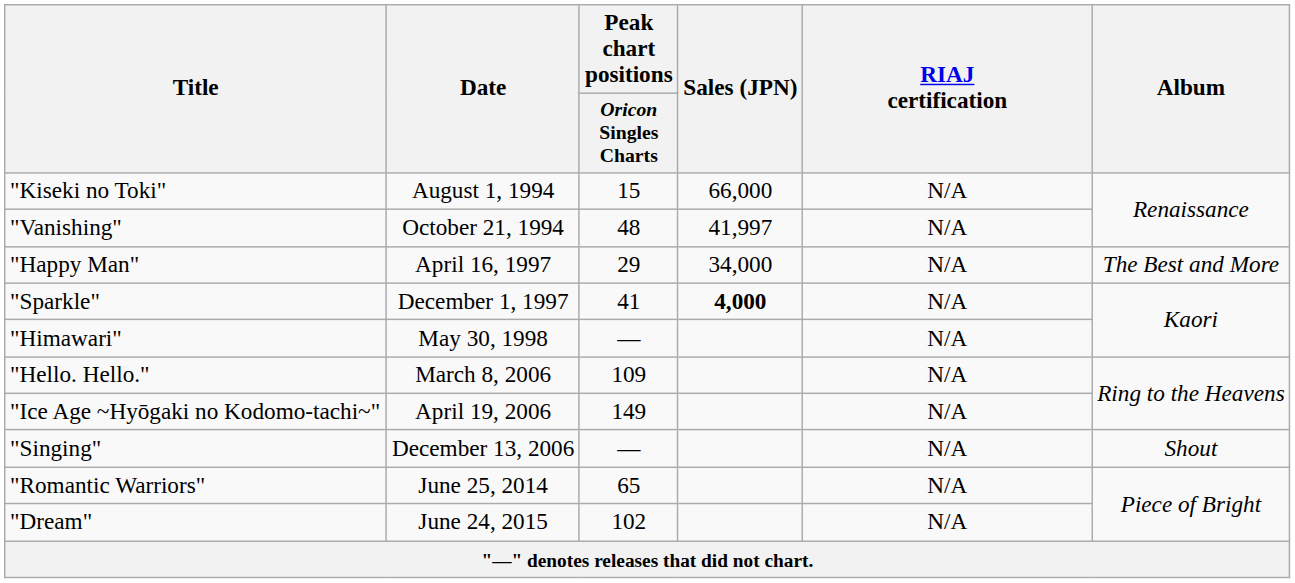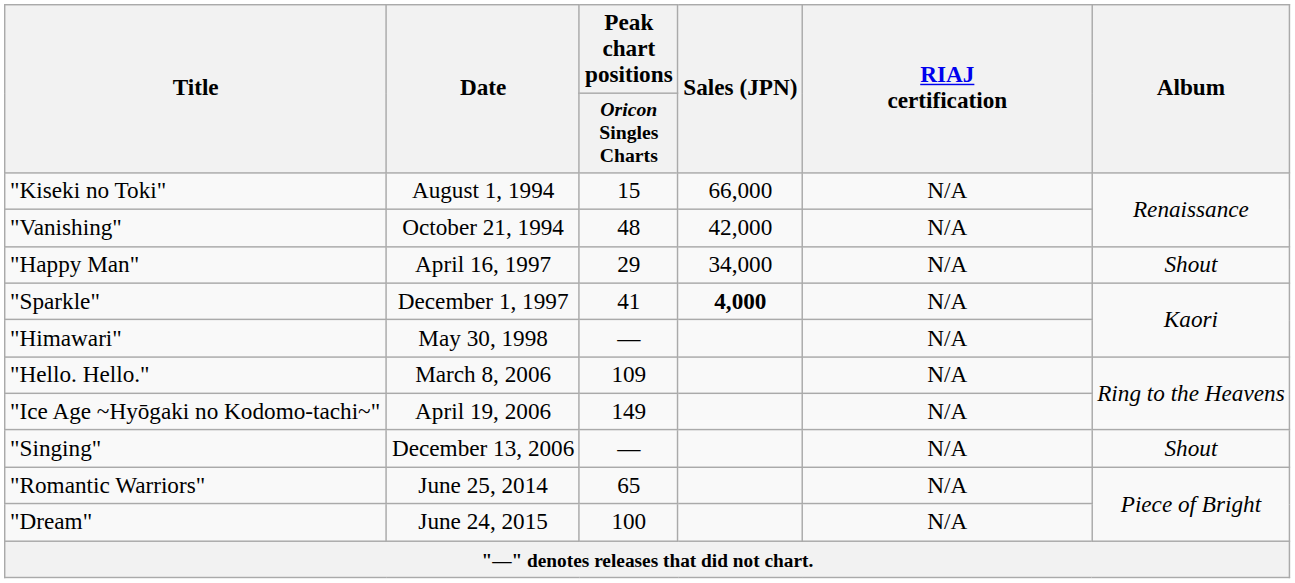"Vanishing" | Sales (JPN): 41,997 -> 42,000
"Happy Man" | Album: The Best and More -> Shout
"Dream" | Peak chart positions / Oricon Singles Charts: 102 -> 100
